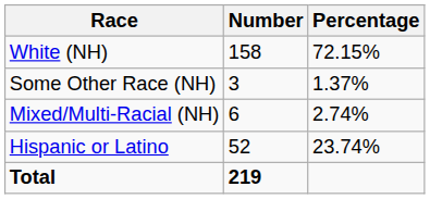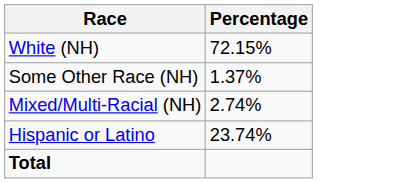- column: Number | 158 | 3 | 6 | 52 | 219
